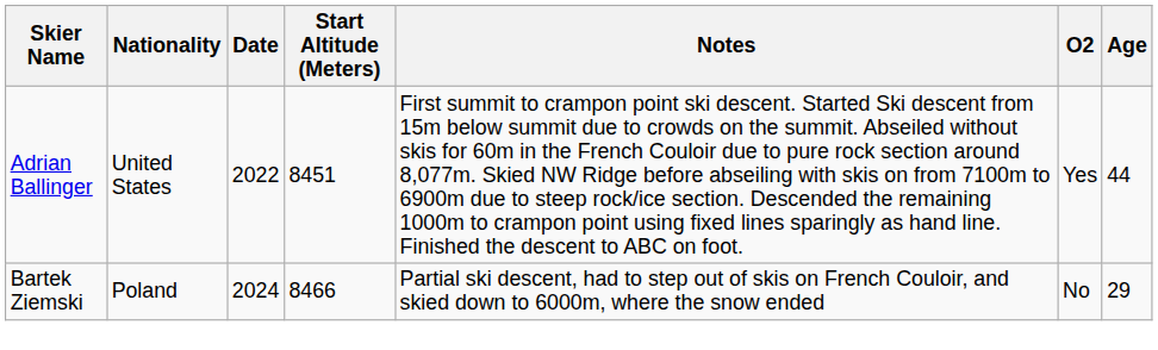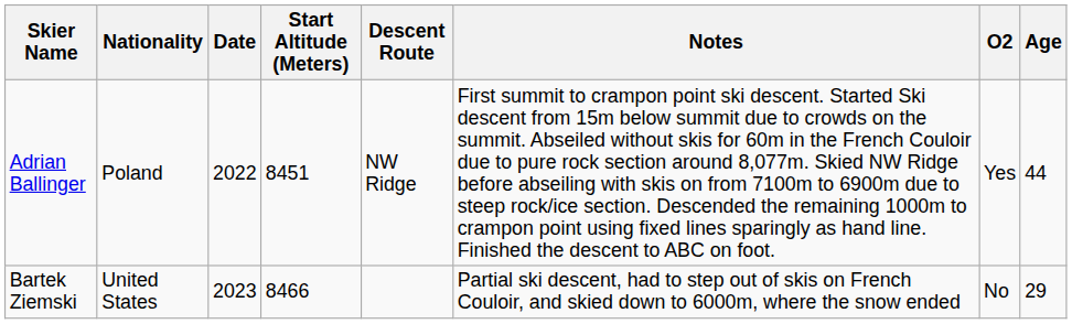+ column: Descent Route | NW Ridge
Adrian Ballinger | Nationality: United States -> Poland
Bartek Ziemski | Nationality: Poland -> United States
Bartek Ziemski | Date: 2024 -> 2023
